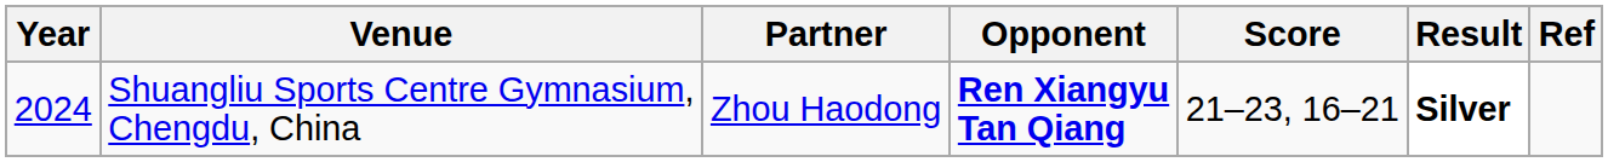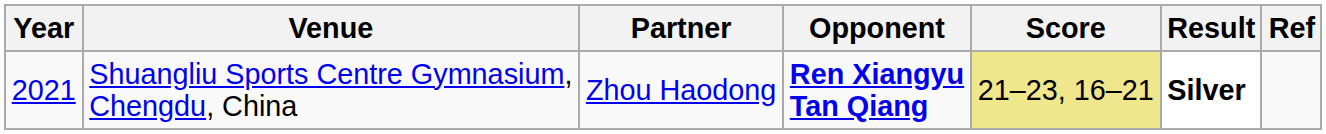Shuangliu Sports Centre Gymnasium, Chengdu, China | Year: 2024 -> 2021
Shuangliu Sports Centre Gymnasium, Chengdu, China | Score: no background -> khaki background
